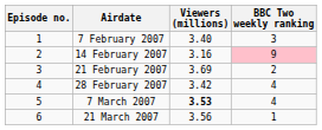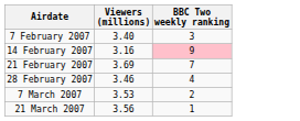- column: Episode no. | 1 | 2 | 3 | 4 | 5 | 6
21 February 2007 | BBC Two weekly ranking: 2 -> 7
28 February 2007 | Viewers (millions): 3.42 -> 3.46
7 March 2007 | Viewers (millions): bold -> normal
7 March 2007 | BBC Two weekly ranking: 4 -> 2
